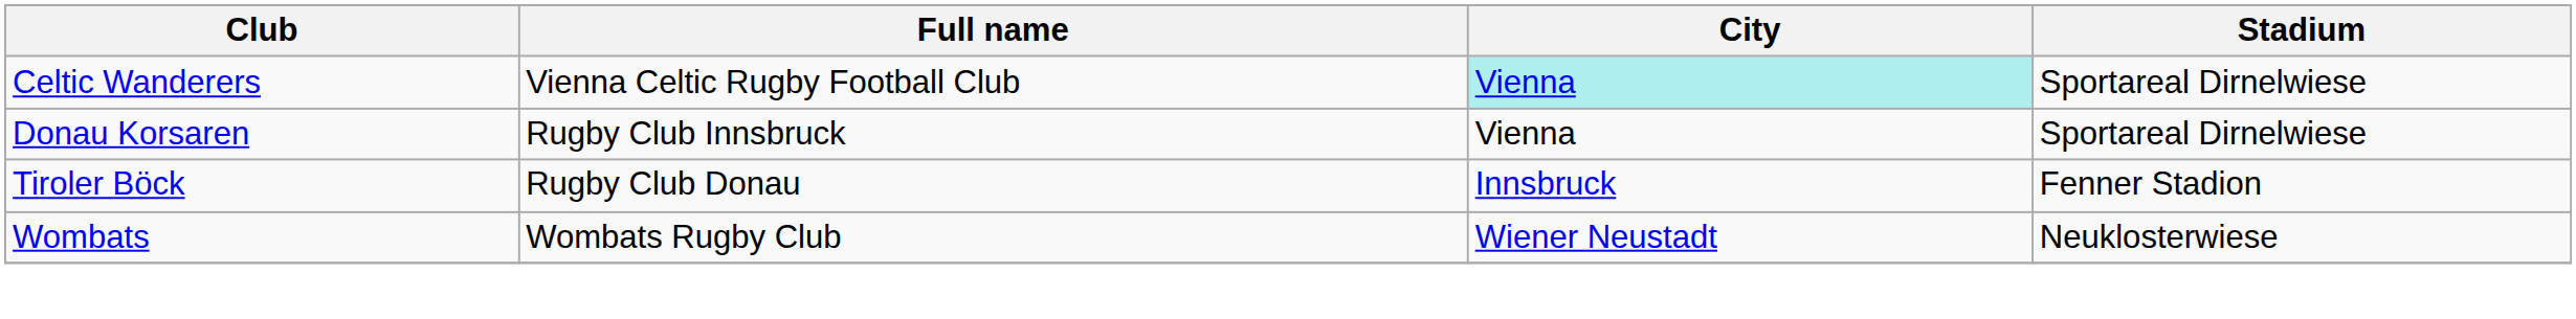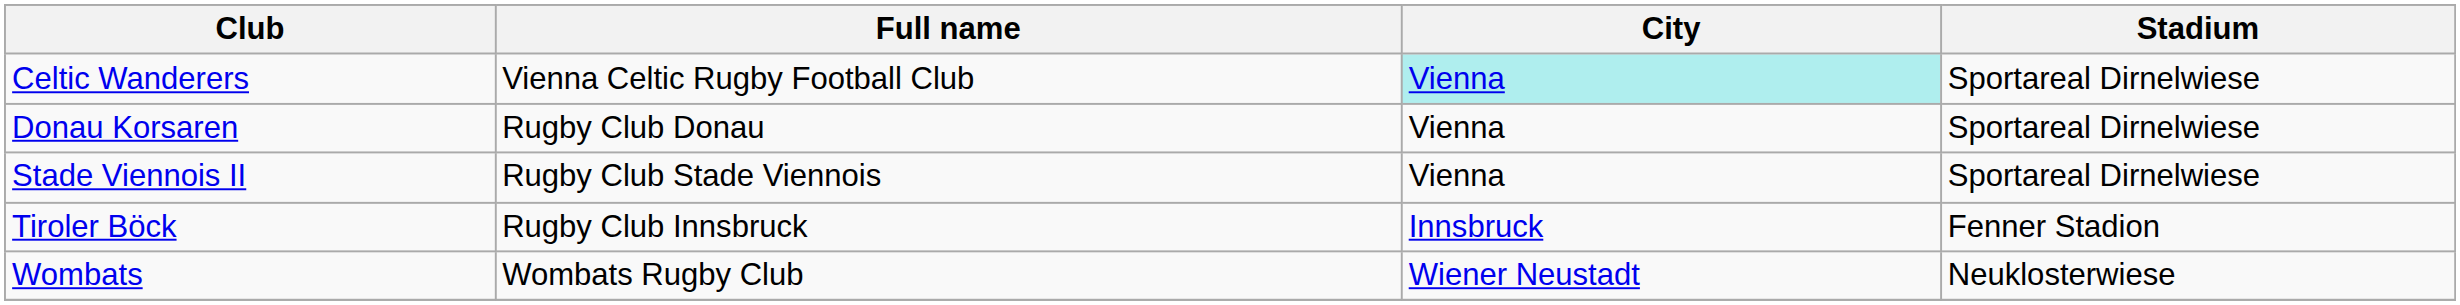Donau Korsaren | Full name: Rugby Club Innsbruck -> Rugby Club Donau
+ row: Stade Viennois II | Rugby Club Stade Viennois | Vienna | Sportareal Dirnelwiese
Tiroler Böck | Full name: Rugby Club Donau -> Rugby Club Innsbruck
